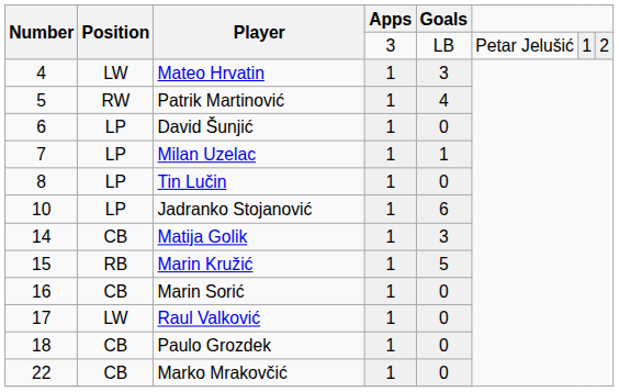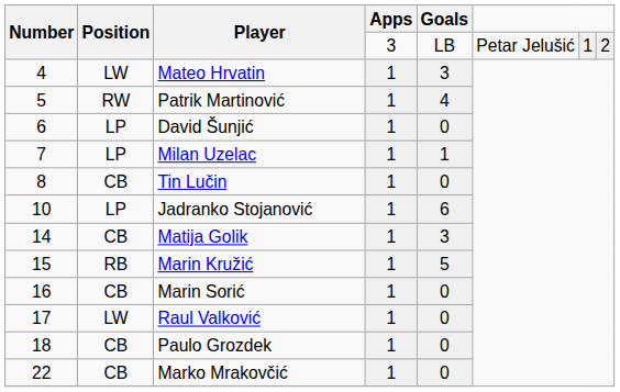Tin Lučin | Position: LP -> CB
